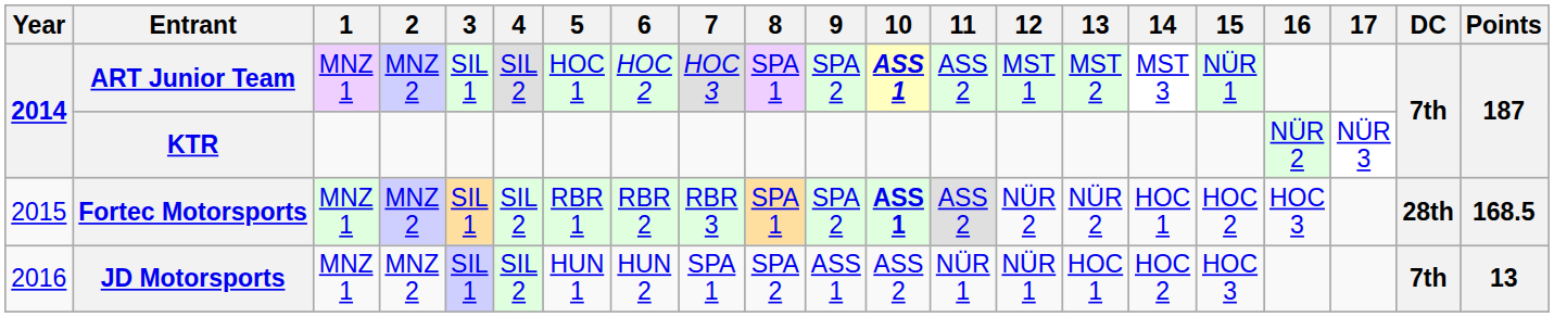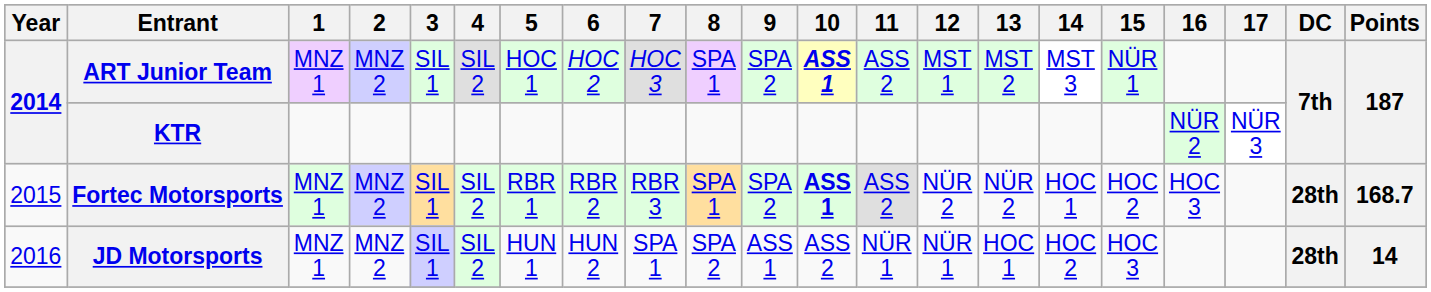Fortec Motorsports | Points: 168.5 -> 168.7
JD Motorsports | DC: 7th -> 28th
JD Motorsports | Points: 13 -> 14
